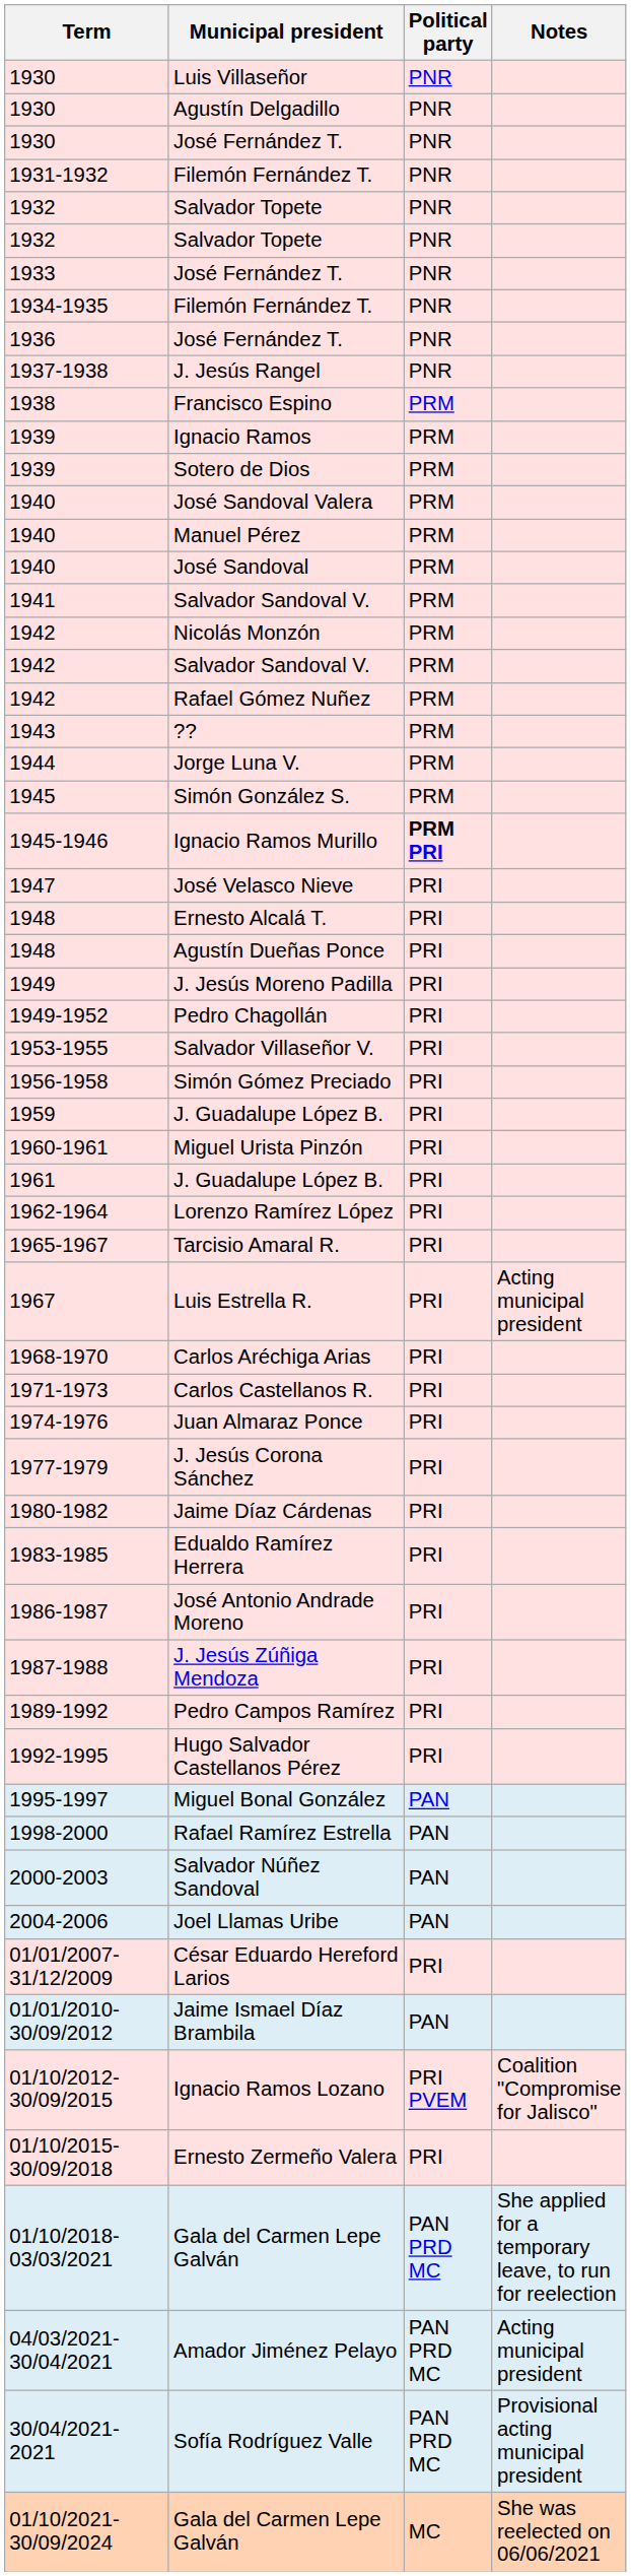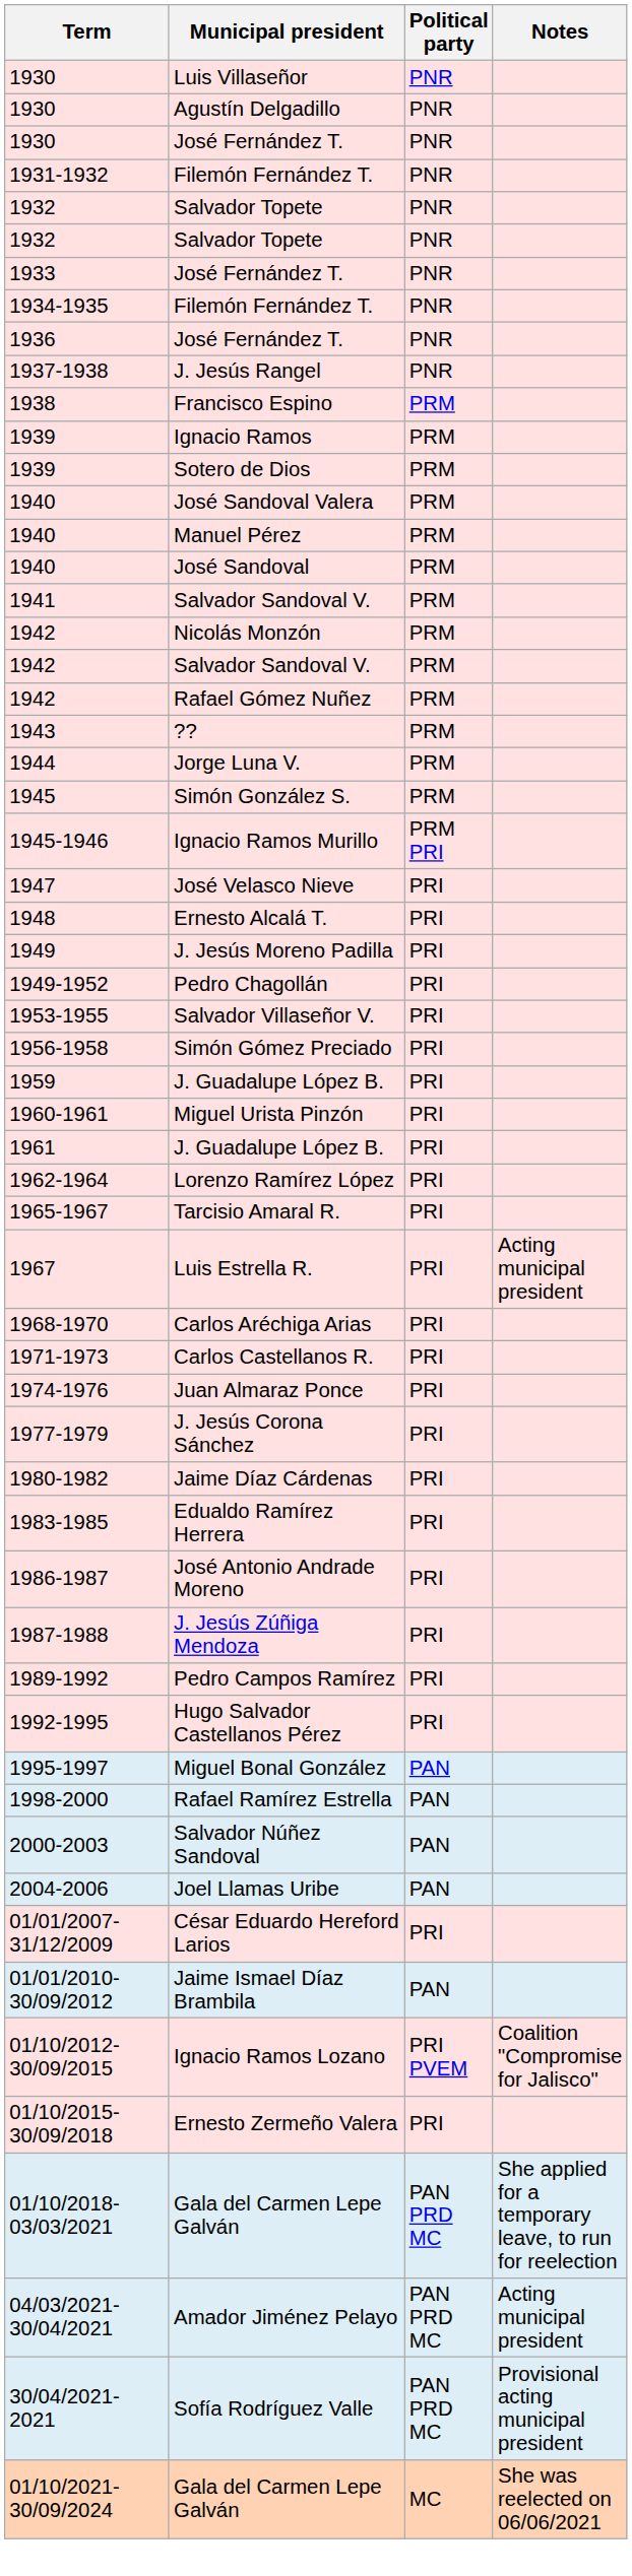Ignacio Ramos Murillo | Political party: bold -> normal
- row: 1948 | Agustín Dueñas Ponce | PRI
